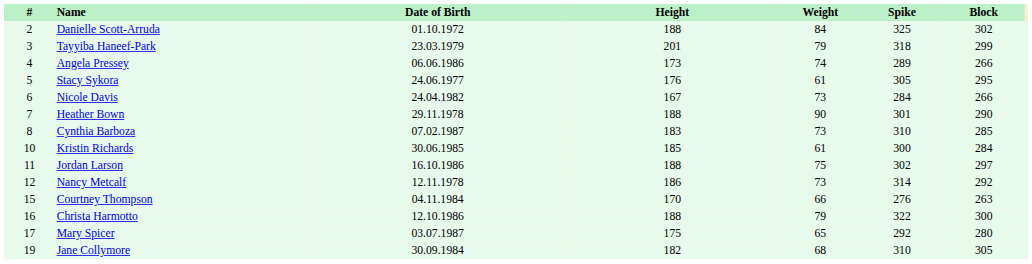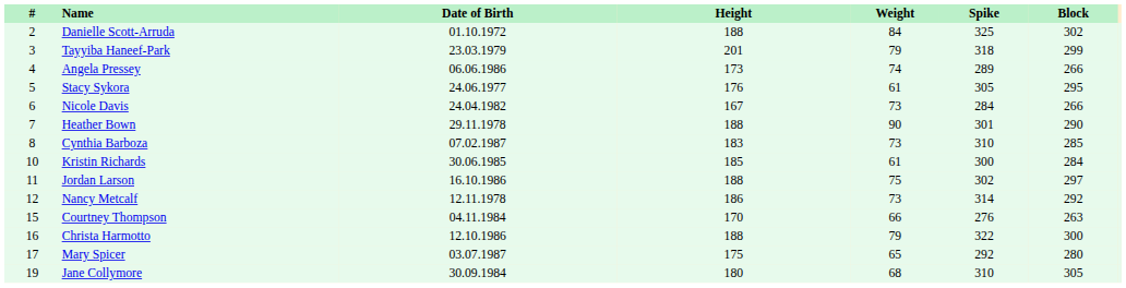Jane Collymore | Height: 182 -> 180
